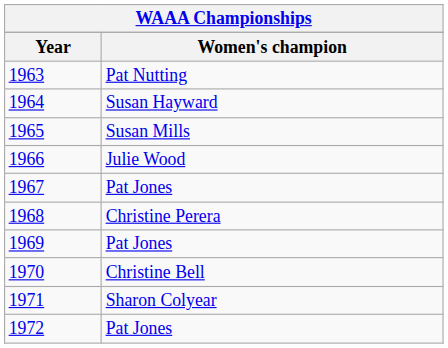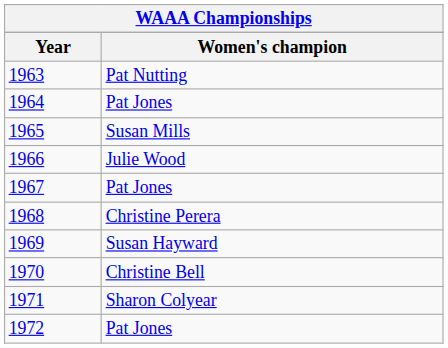1964 | Women's champion: Susan Hayward -> Pat Jones
1969 | Women's champion: Pat Jones -> Susan Hayward
